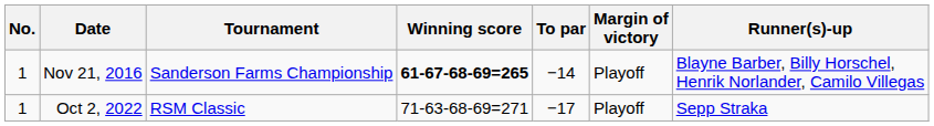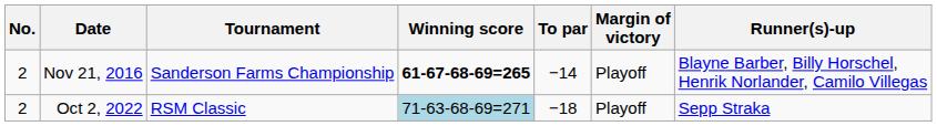Nov 21, 2016 | No.: 1 -> 2
Oct 2, 2022 | No.: 1 -> 2
Oct 2, 2022 | Winning score: no background -> lightblue background
Oct 2, 2022 | To par: −17 -> −18
